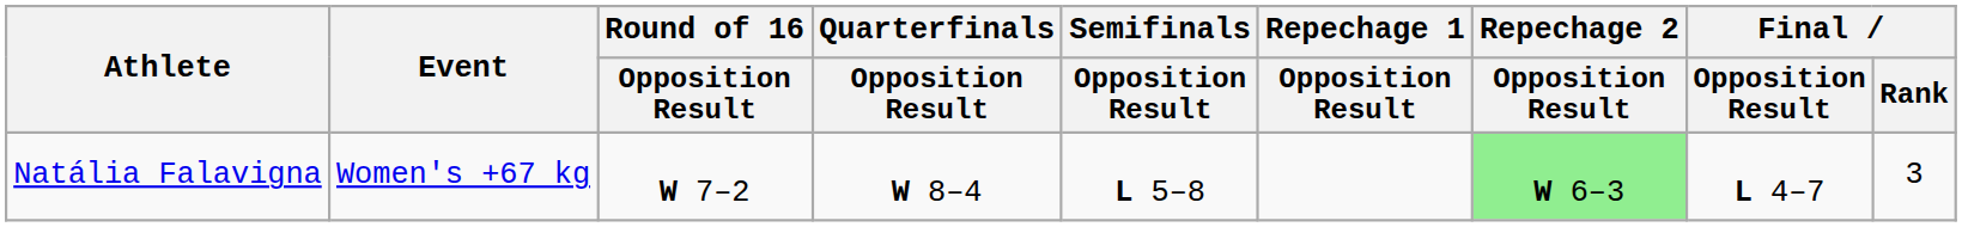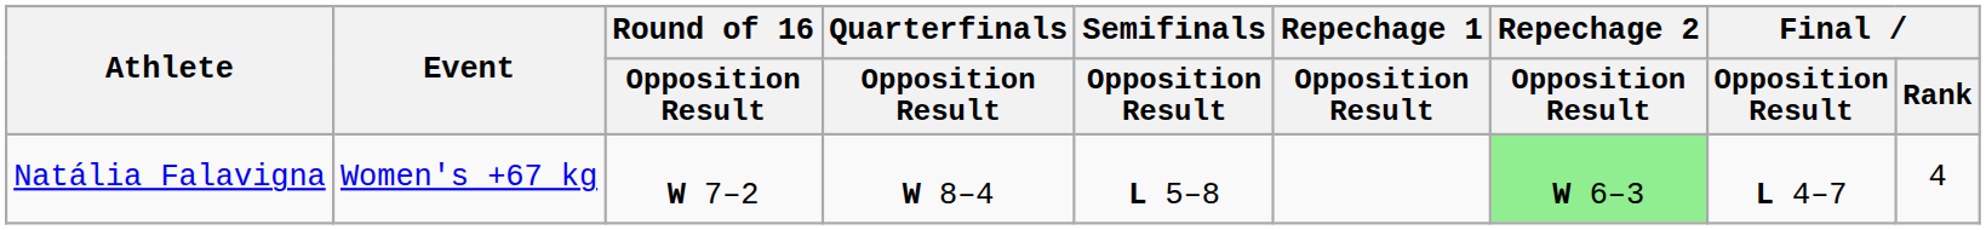Natália Falavigna | Final / Rank: 3 -> 4
